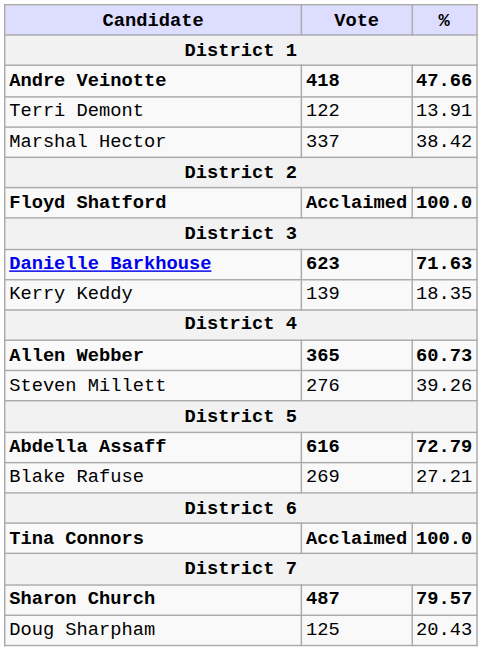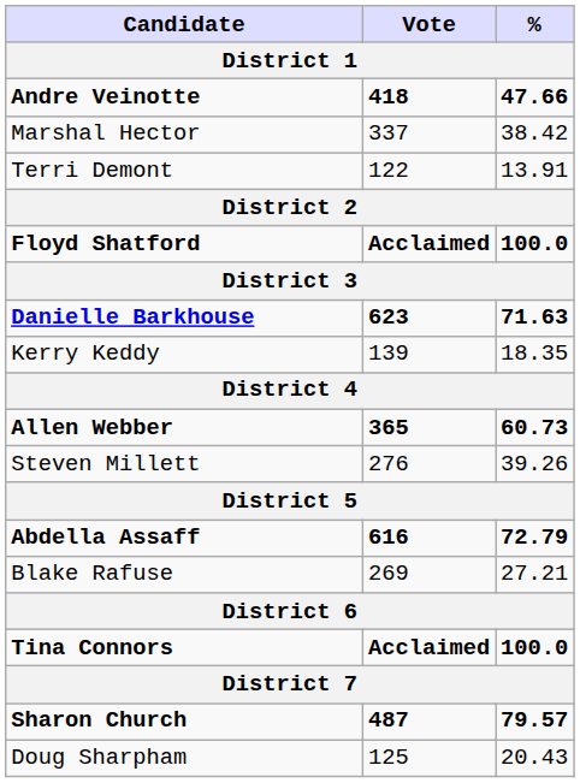rows swapped: Marshal Hector <-> Terri Demont
